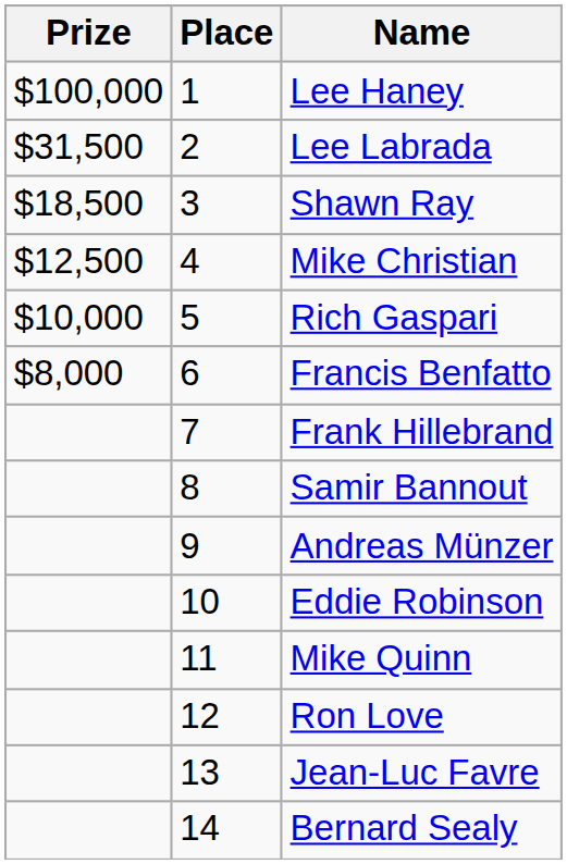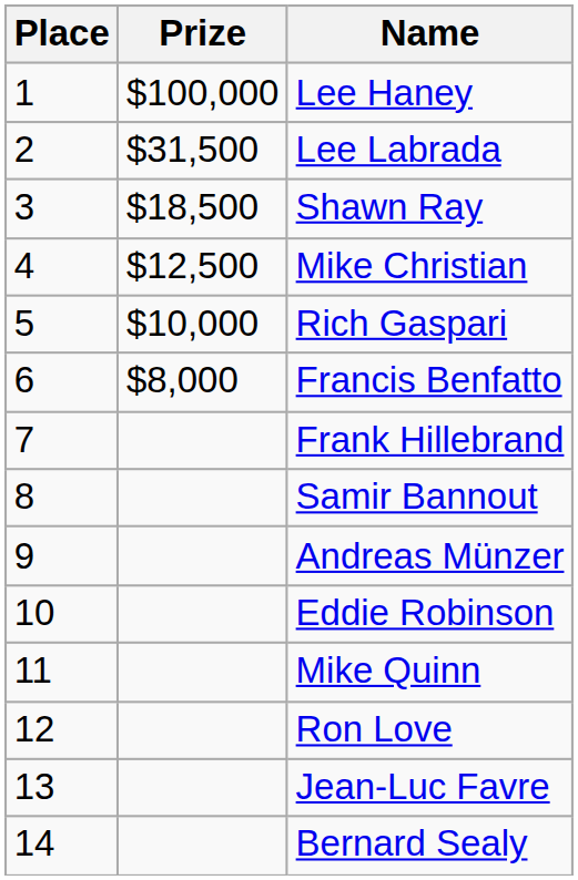columns swapped: Place <-> Prize
